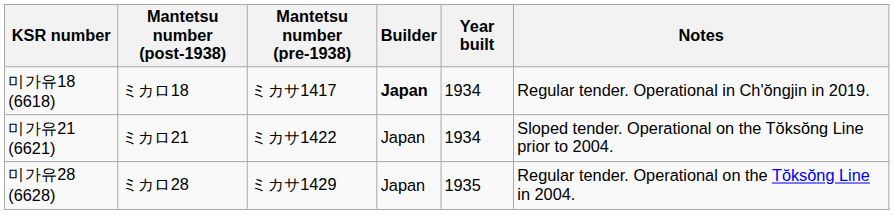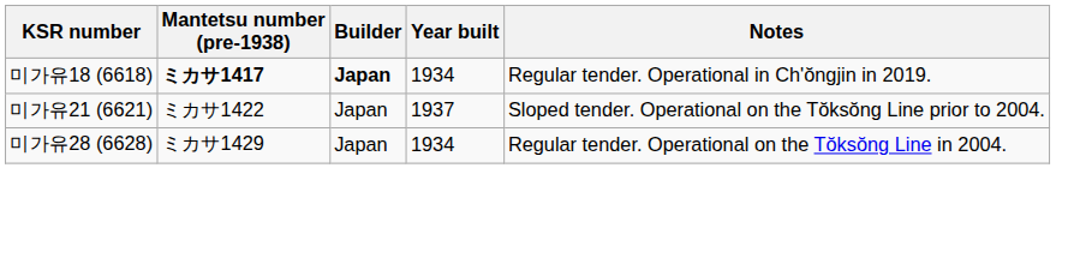- column: Mantetsu number (post-1938) | ミカロ18 | ミカロ21 | ミカロ28
미가유18 (6618) | Mantetsu number (pre-1938): normal -> bold
미가유21 (6621) | Year built: 1934 -> 1937
미가유28 (6628) | Year built: 1935 -> 1934
